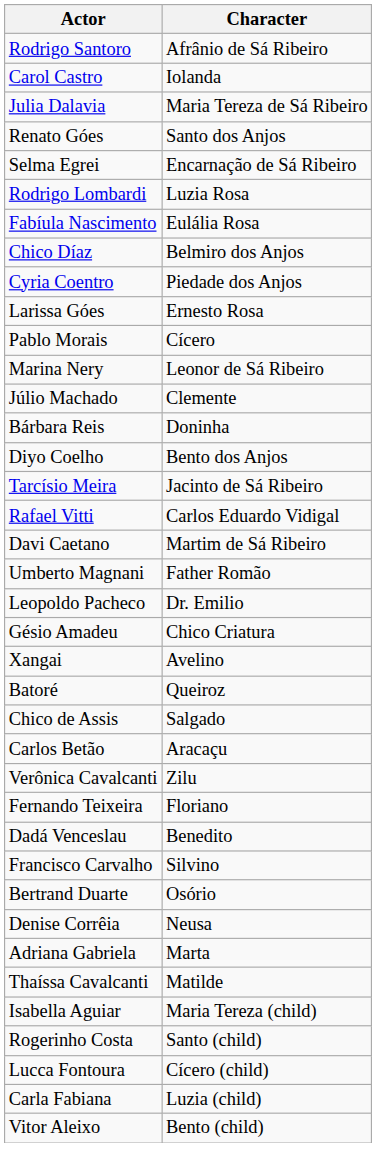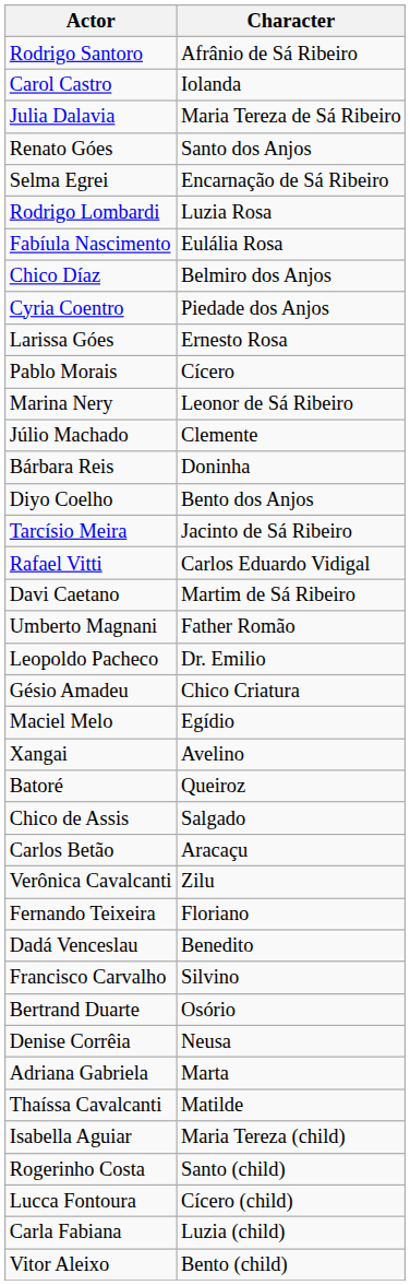+ row: Maciel Melo | Egídio
